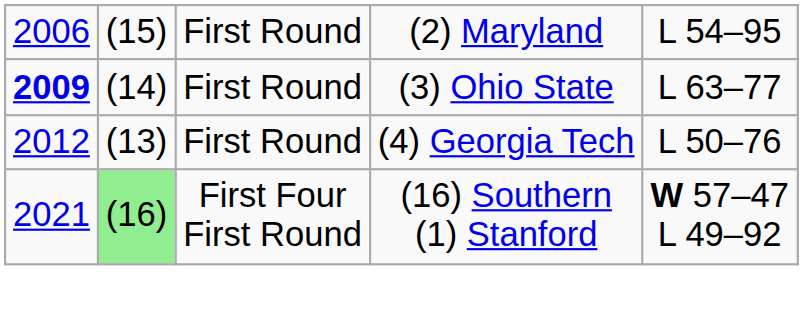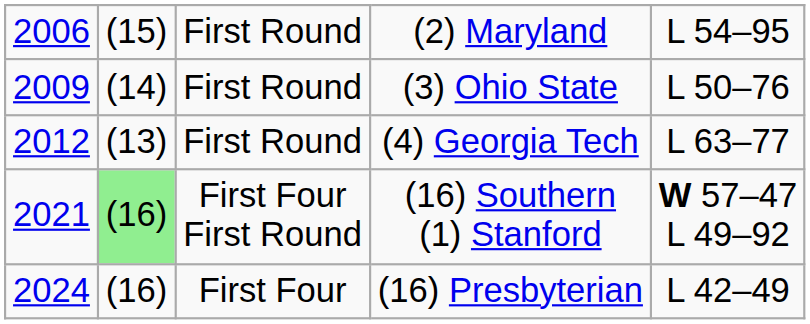(3) Ohio State | column 1: bold -> normal
(3) Ohio State | column 5: L 63–77 -> L 50–76
(4) Georgia Tech | column 5: L 50–76 -> L 63–77
+ row: 2024 | (16) | First Four | (16) Presbyterian | L 42–49
